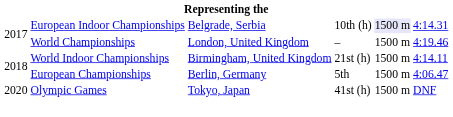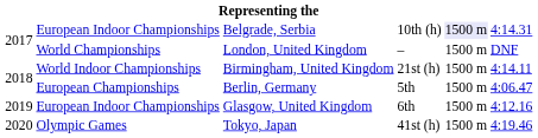London, United Kingdom | column 6: 4:19.46 -> DNF
+ row: 2019 | European Indoor Championships | Glasgow, United Kingdom | 6th | 1500 m | 4:12.16
Tokyo, Japan | column 6: DNF -> 4:19.46
